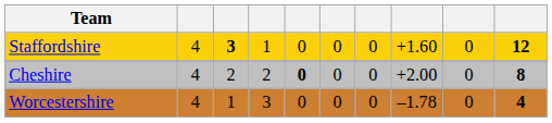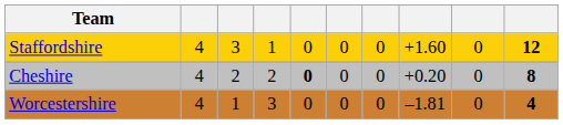Staffordshire | column 3: bold -> normal
Cheshire | column 8: +2.00 -> +0.20
Worcestershire | column 8: –1.78 -> –1.81
